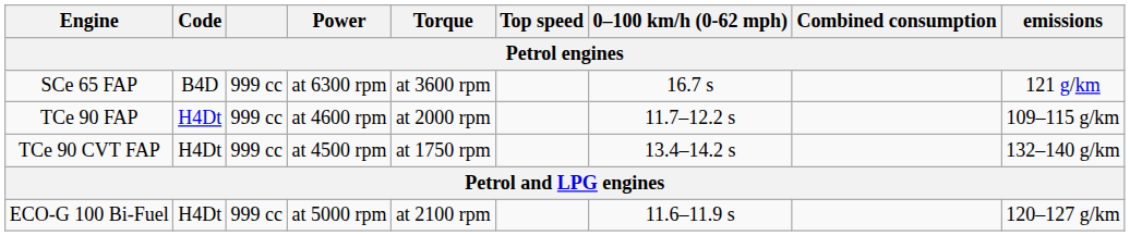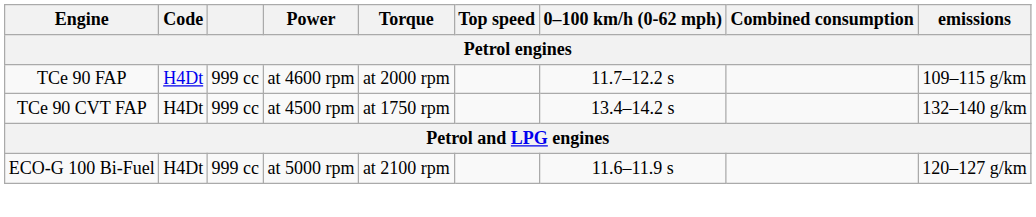- row: SCe 65 FAP | B4D | 999 cc | at 6300 rpm | at 3600 rpm | 16.7 s | 121 g/km
